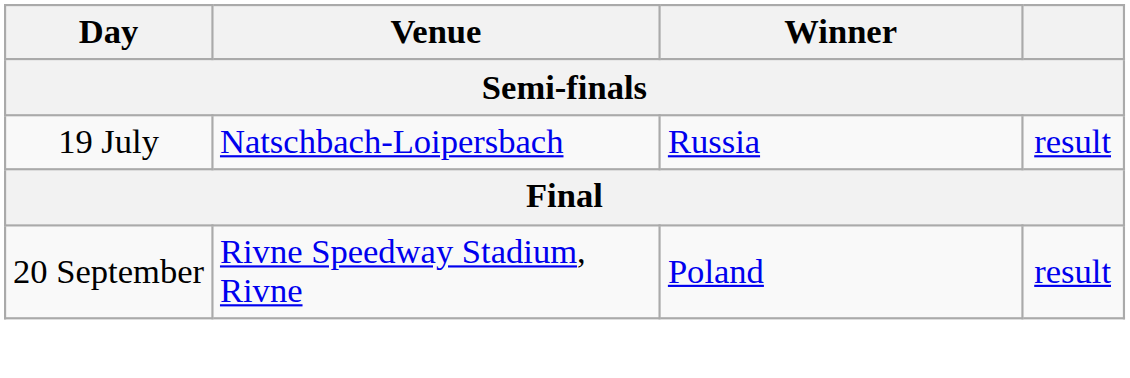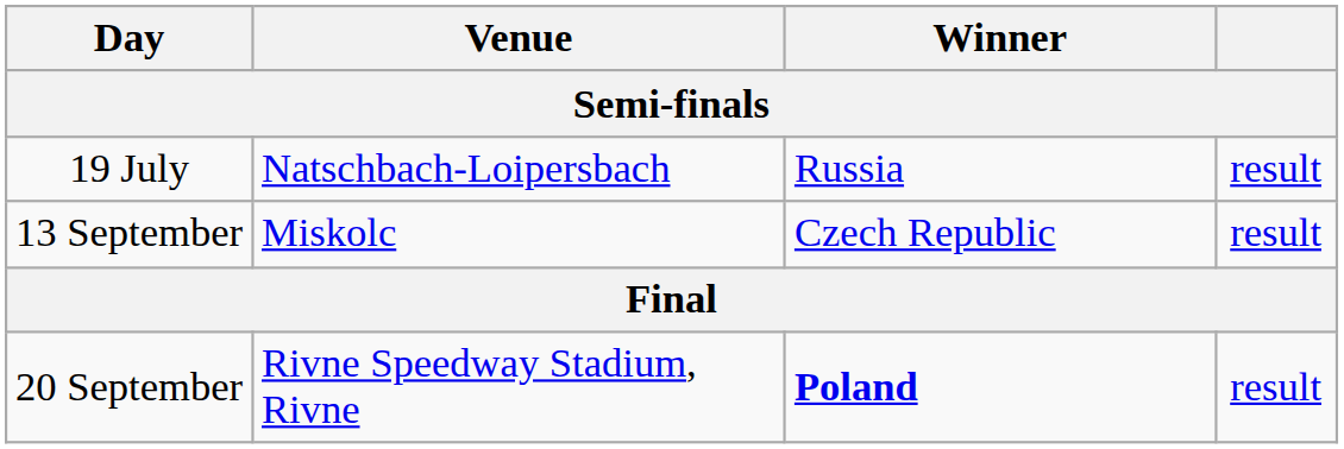+ row: 13 September | Miskolc | Czech Republic | result
20 September | Winner: normal -> bold
